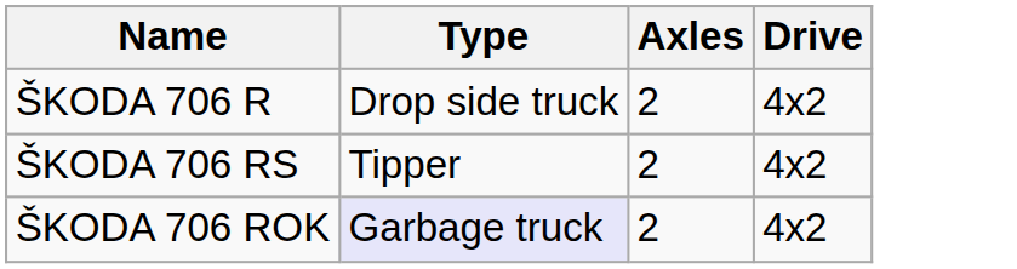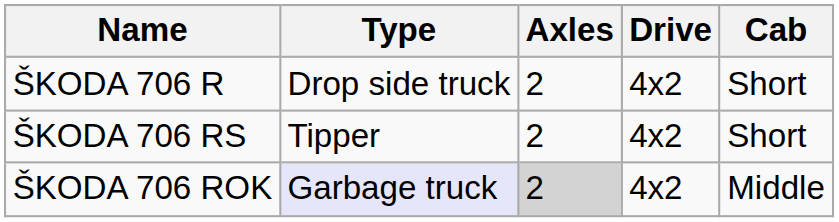+ column: Cab | Short | Short | Middle
ŠKODA 706 ROK | Axles: no background -> lightgrey background
